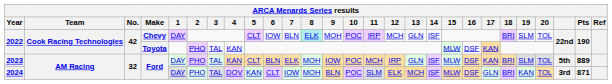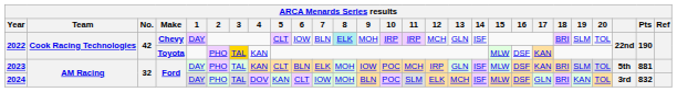2022 / Chevy | 10: POC -> IRP
2022 / Toyota | 3: no background -> gold background
2023 | Pts: 889 -> 881
2024 | Pts: 871 -> 832
